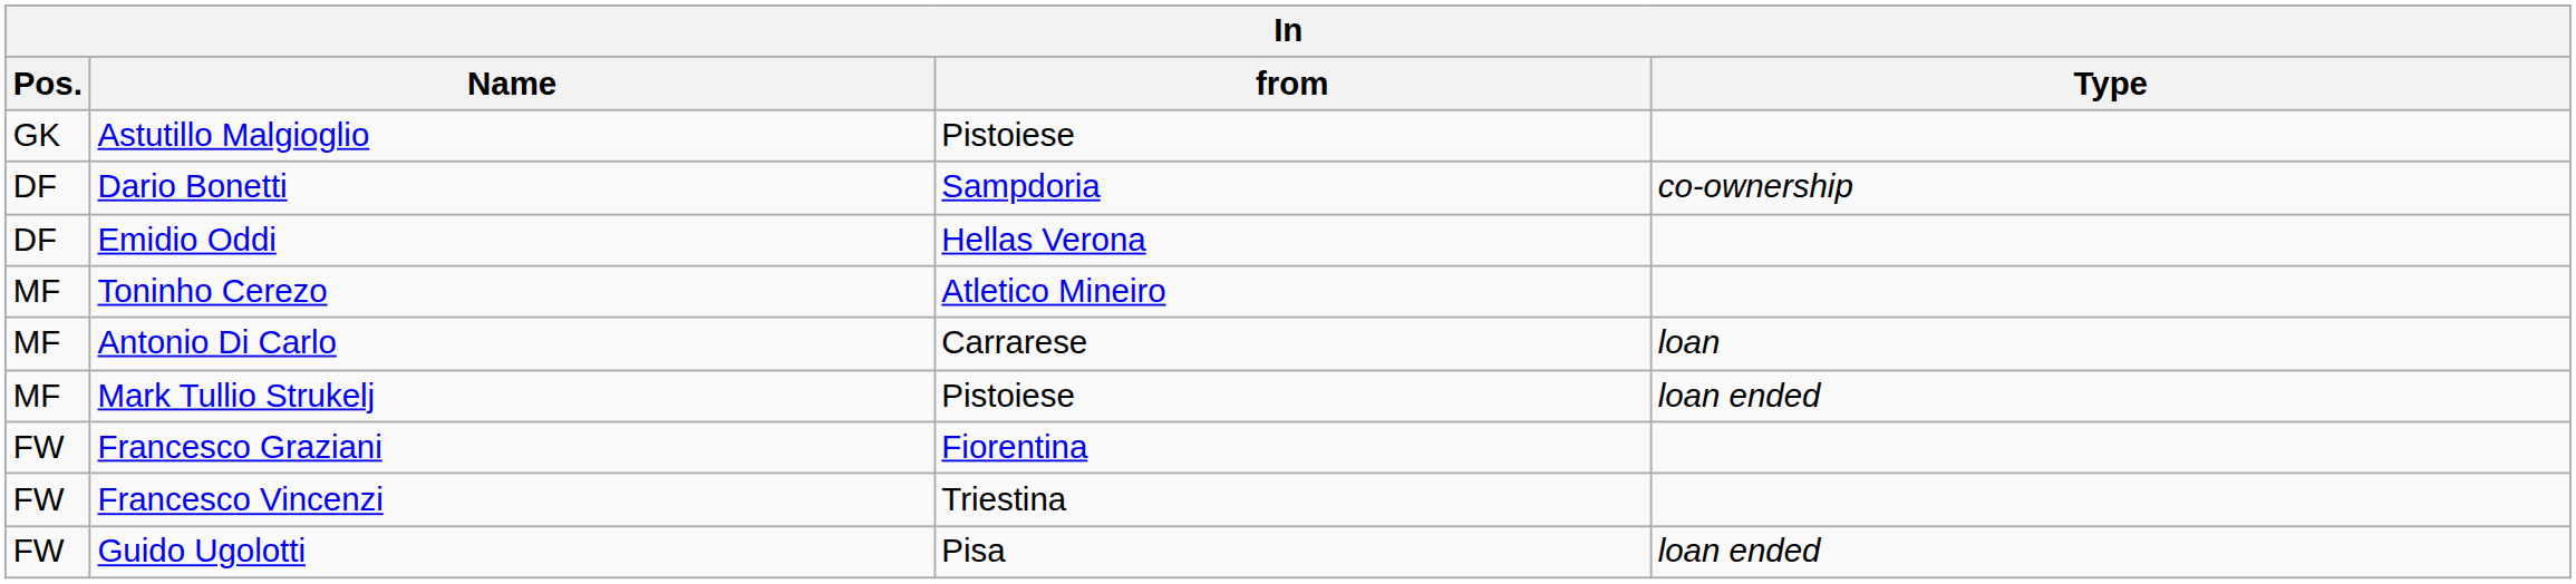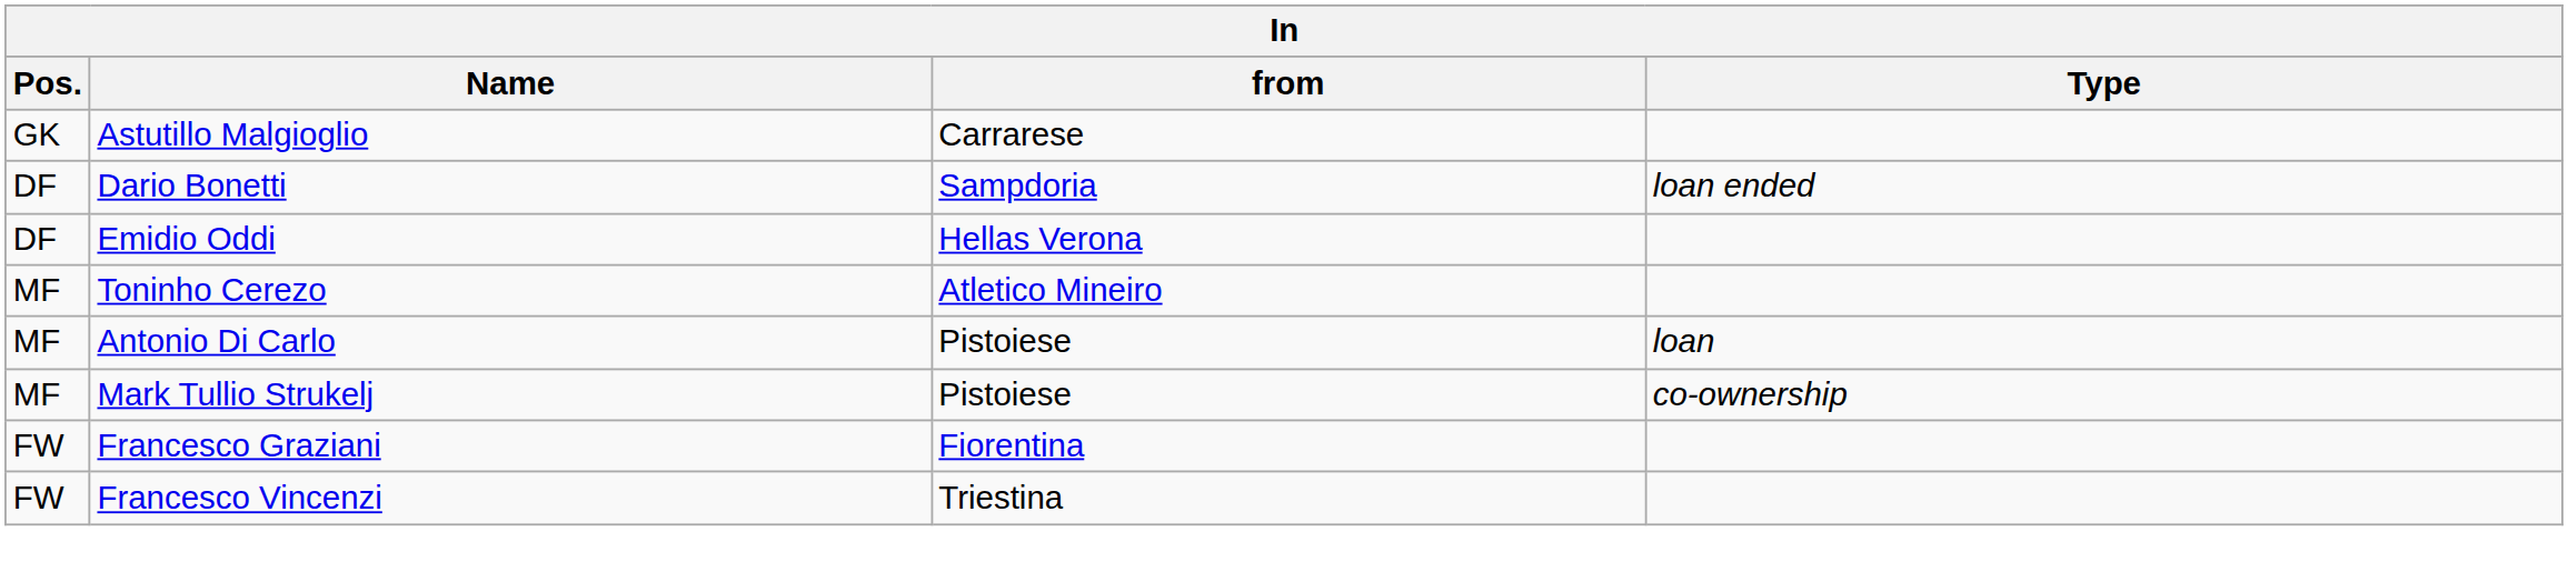Astutillo Malgioglio | from: Pistoiese -> Carrarese
Dario Bonetti | Type: co-ownership -> loan ended
Antonio Di Carlo | from: Carrarese -> Pistoiese
Mark Tullio Strukelj | Type: loan ended -> co-ownership
- row: FW | Guido Ugolotti | Pisa | loan ended
